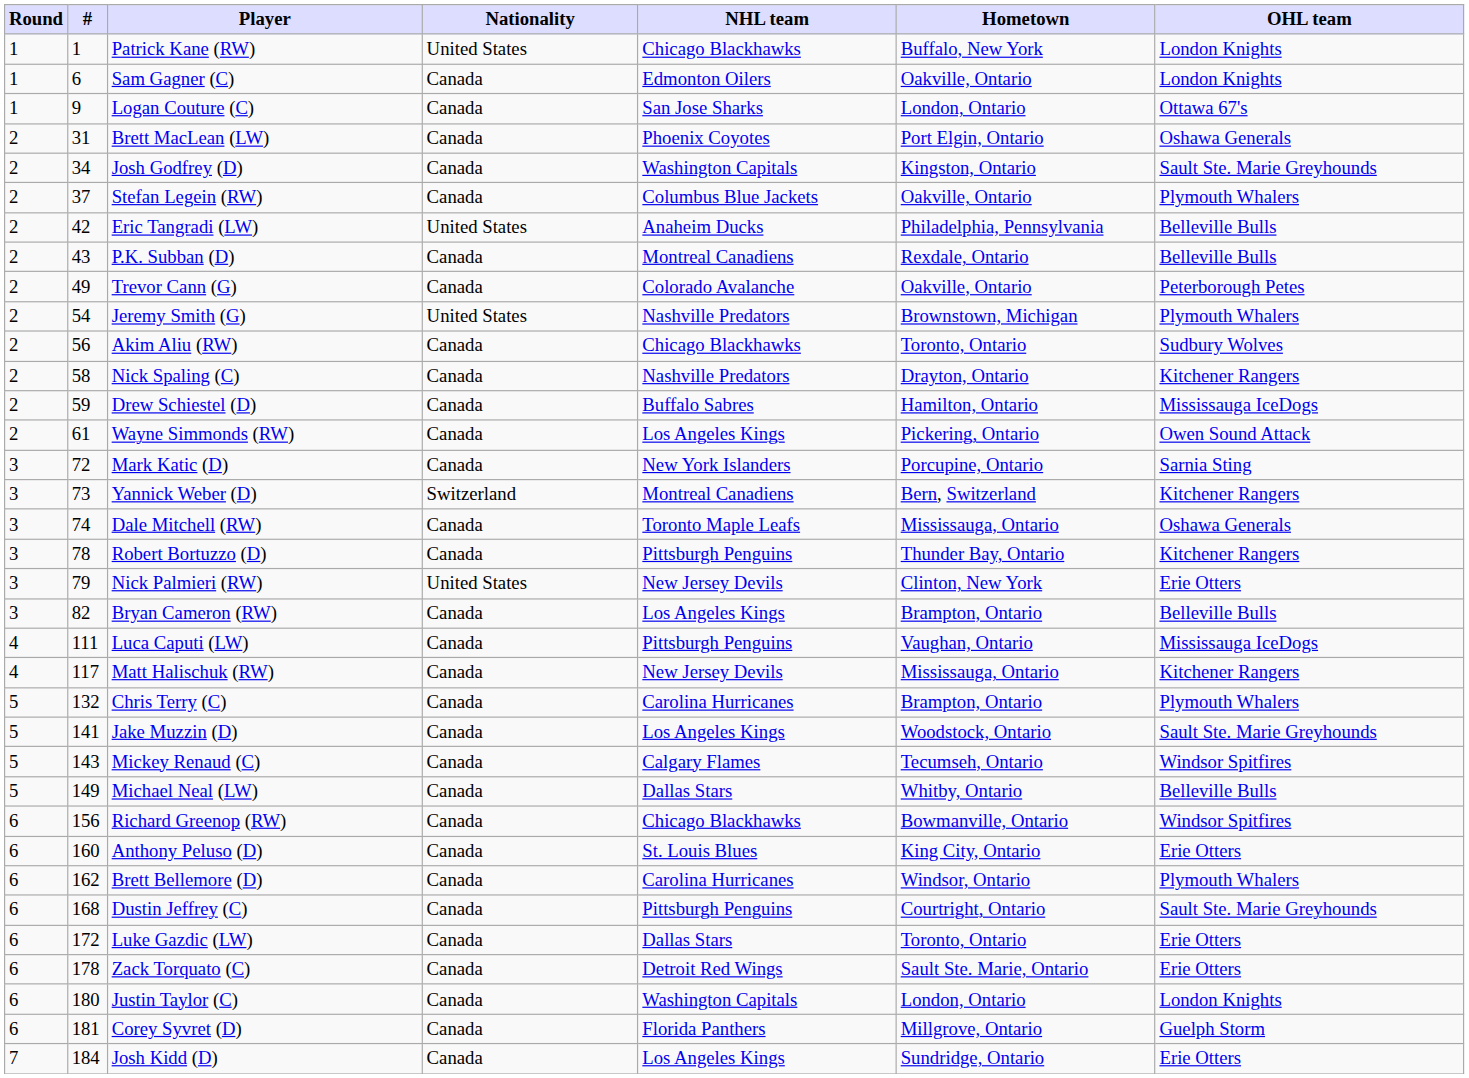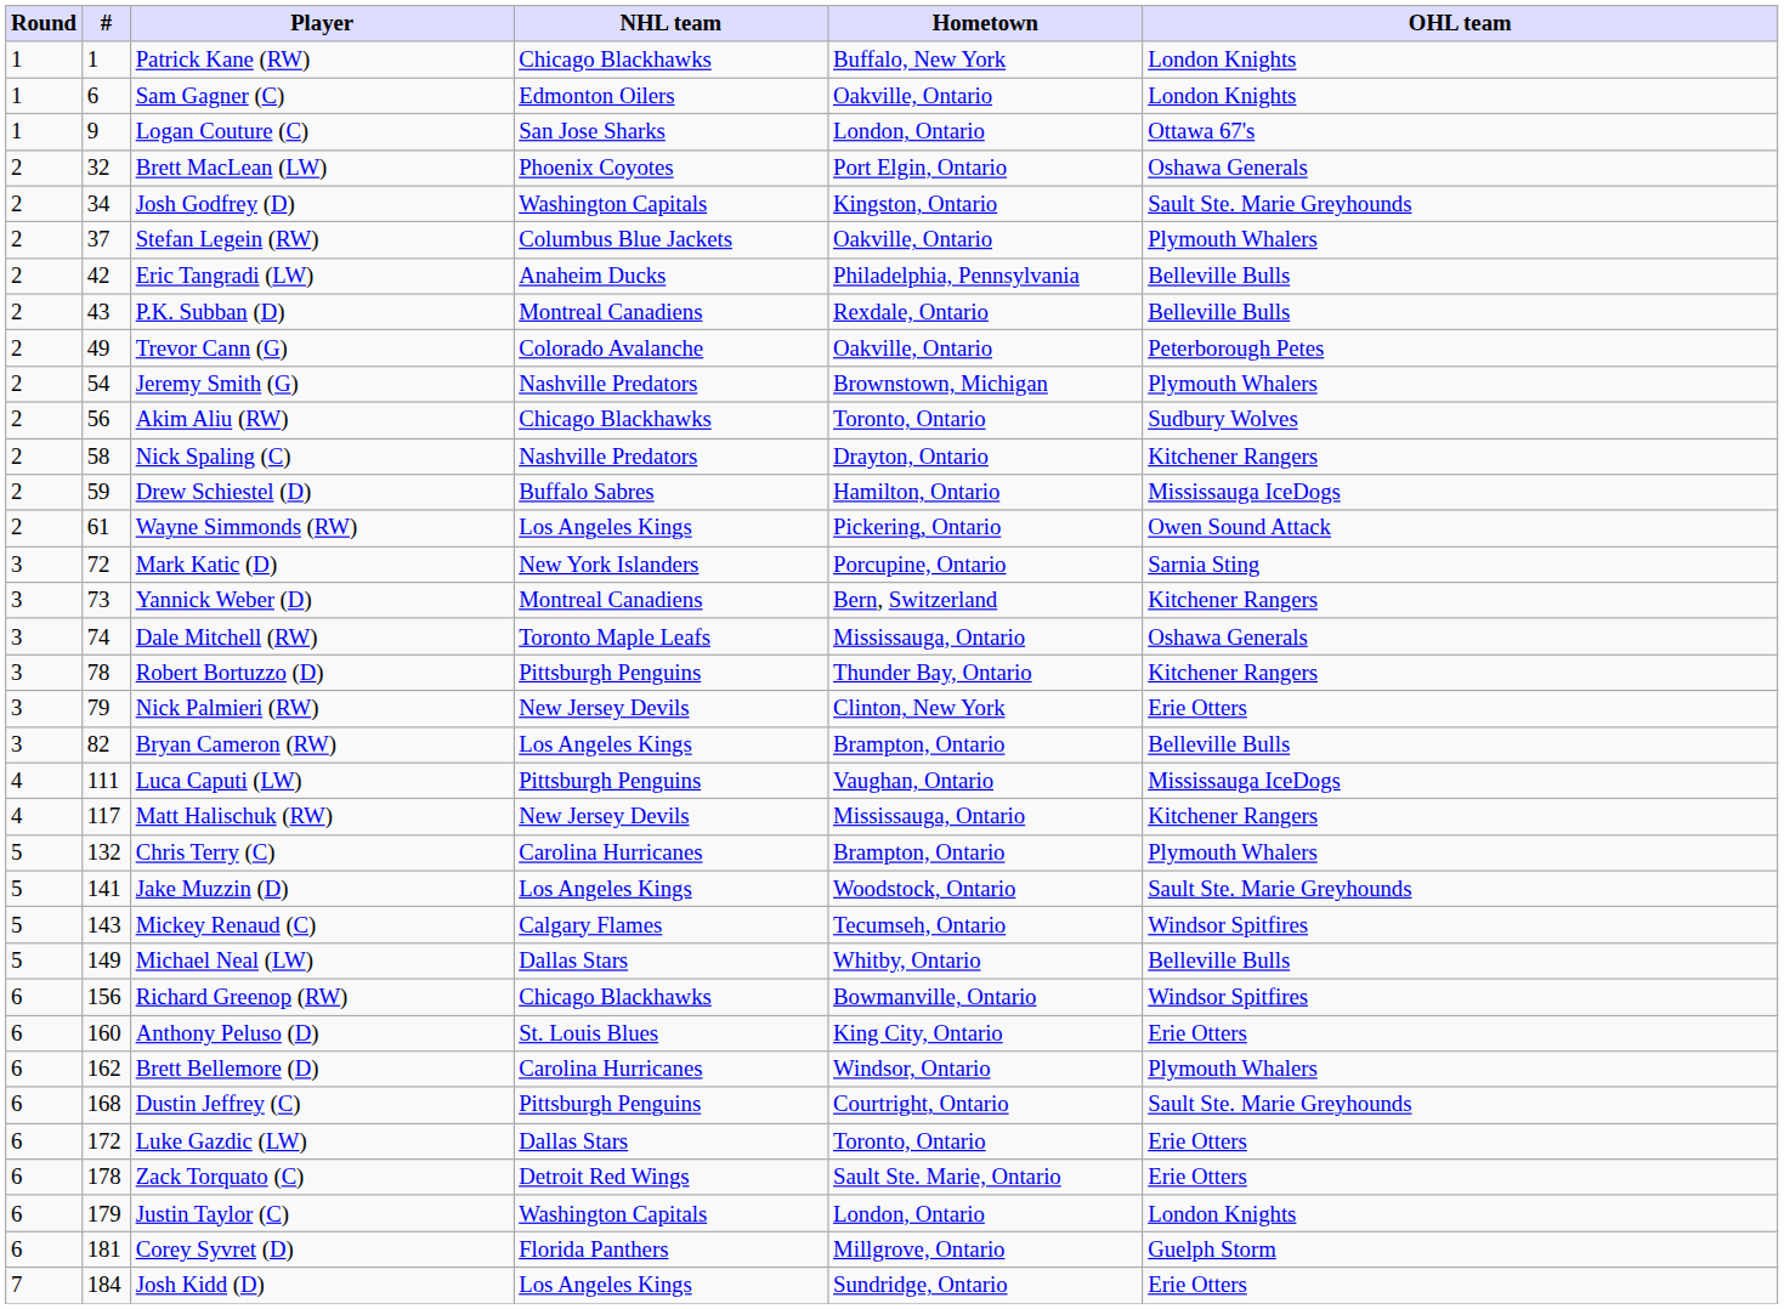- column: Nationality | United States | Canada | Canada | Canada | Canada | Canada | United States | Canada | Canada | United States | Canada | Canada | Canada | Canada | Canada | Switzerland | Canada | Canada | United States | Canada | Canada | Canada | Canada | Canada | Canada | Canada | Canada | Canada | Canada | Canada | Canada | Canada | Canada | Canada | Canada
Brett MacLean (LW) | #: 31 -> 32
Justin Taylor (C) | #: 180 -> 179
